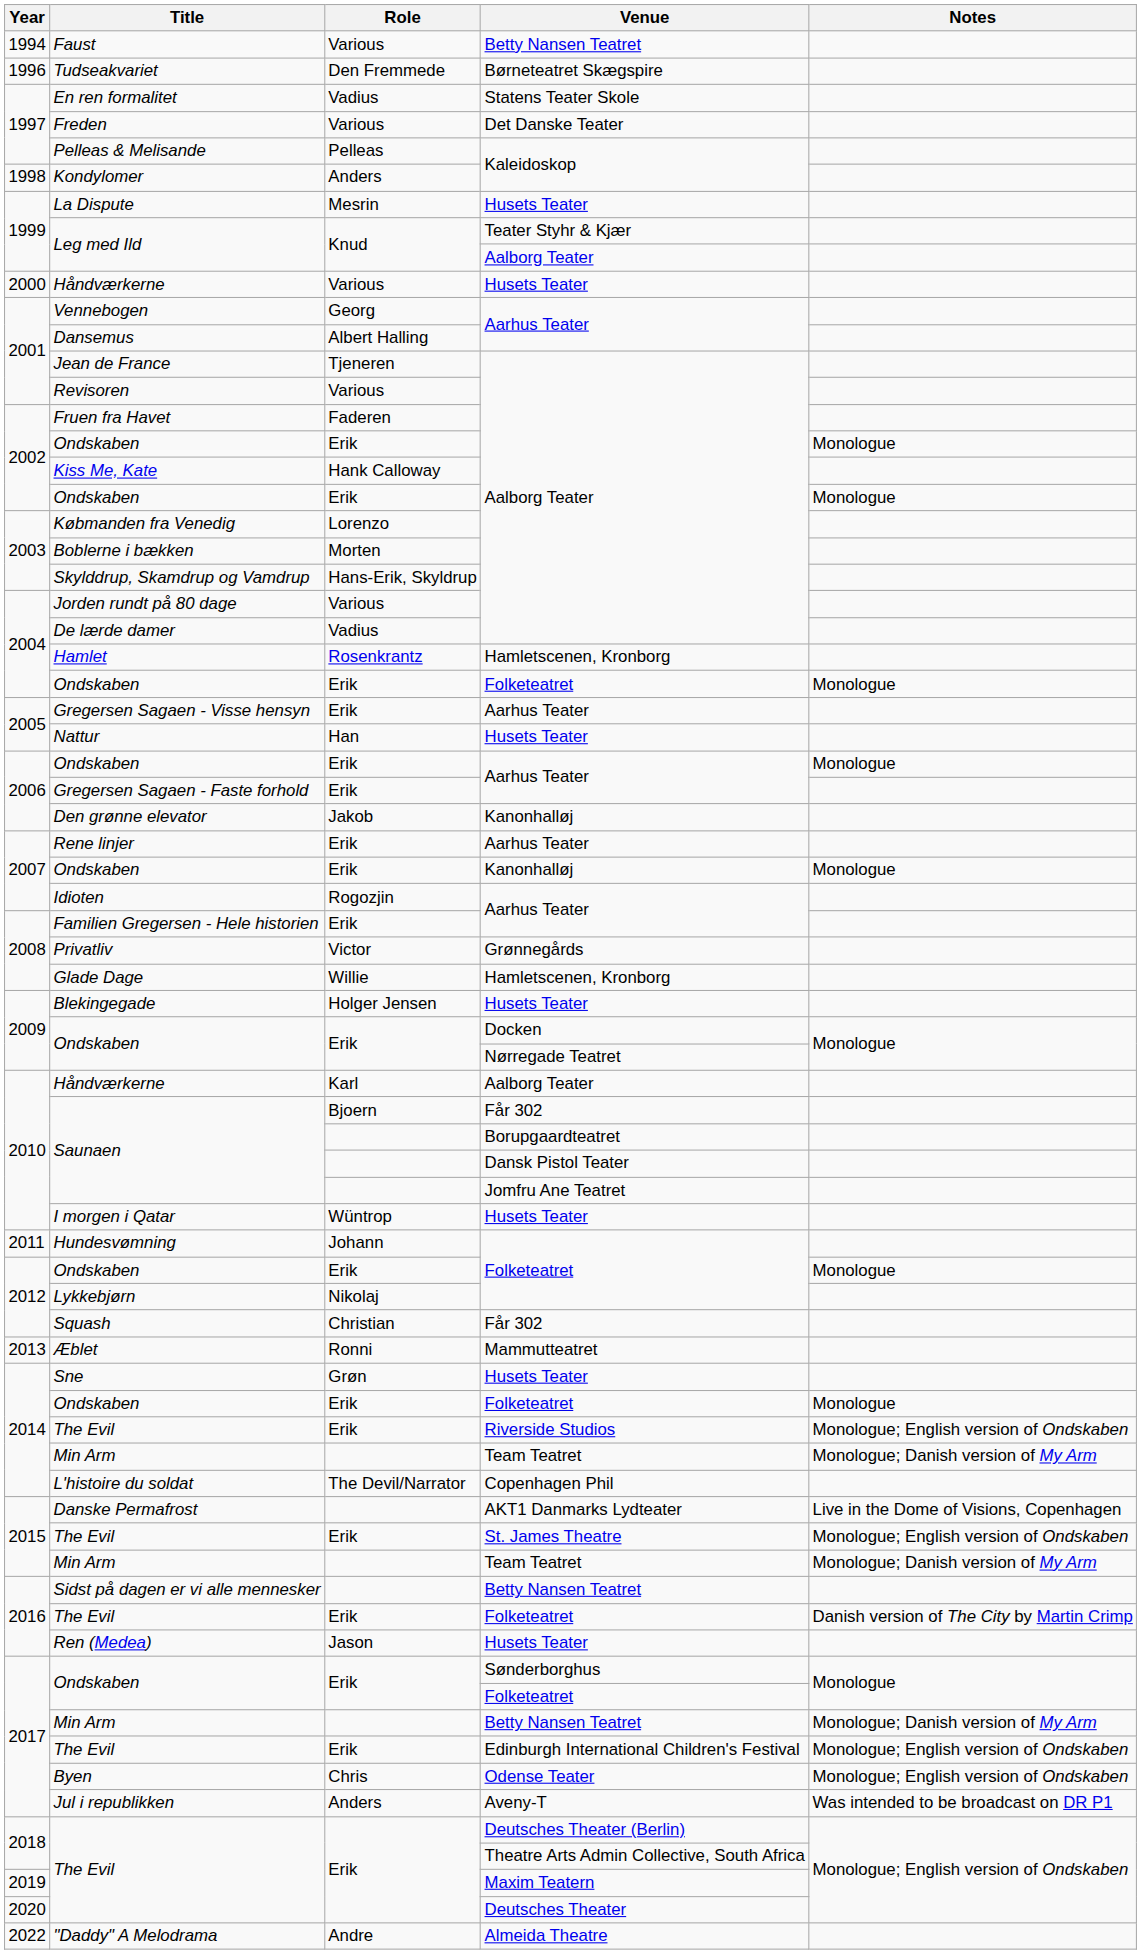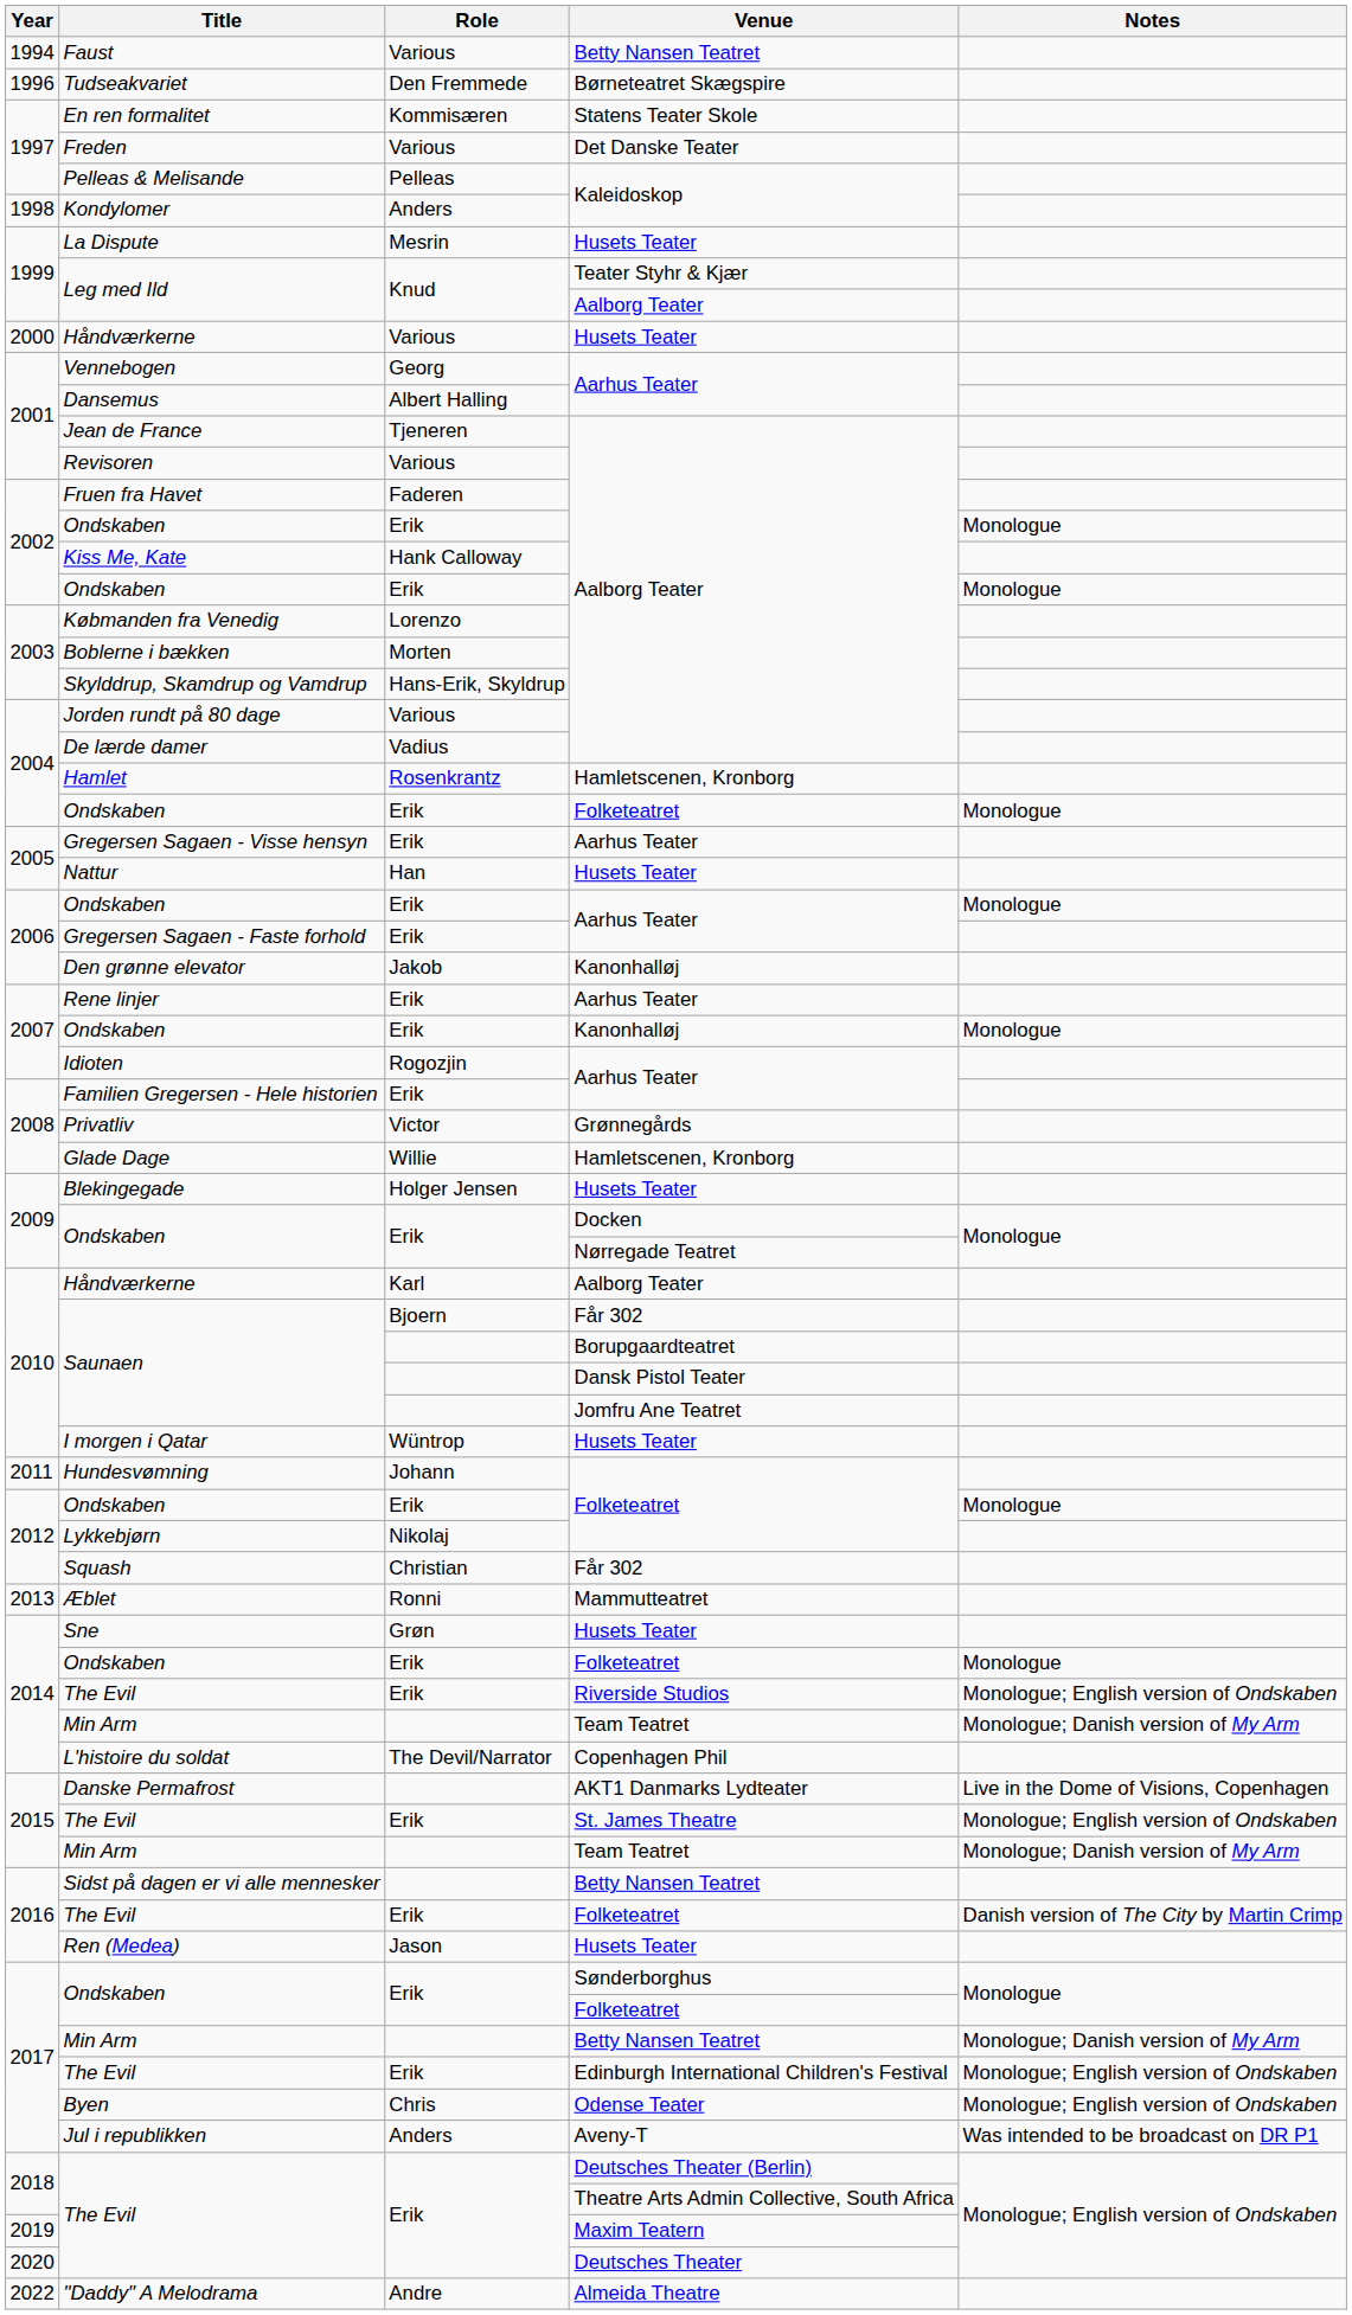En ren formalitet | Role: Vadius -> Kommisæren
